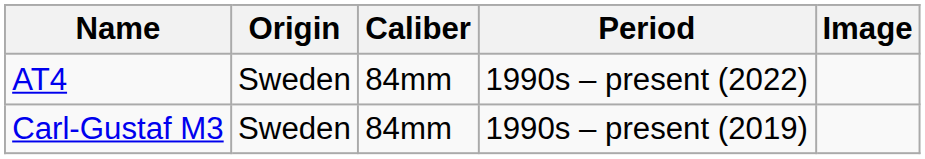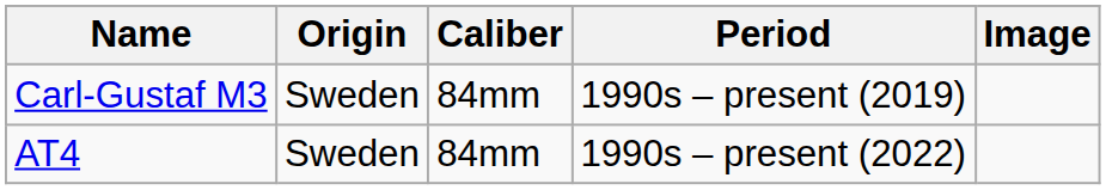rows swapped: Carl-Gustaf M3 <-> AT4
